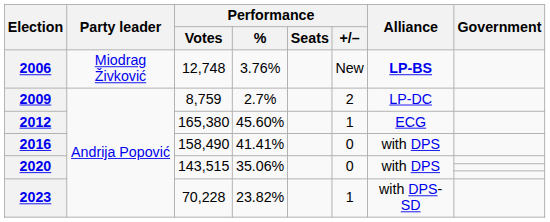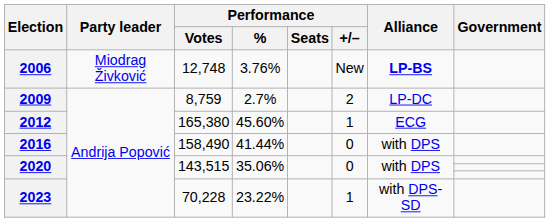2016 | Performance / %: 41.41% -> 41.44%
2023 | Performance / %: 23.82% -> 23.22%
